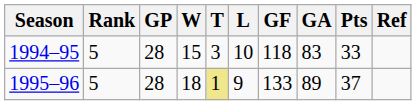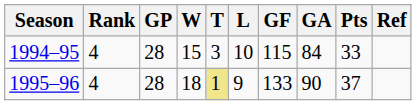1994–95 | Rank: 5 -> 4
1994–95 | GF: 118 -> 115
1994–95 | GA: 83 -> 84
1995–96 | Rank: 5 -> 4
1995–96 | GA: 89 -> 90
